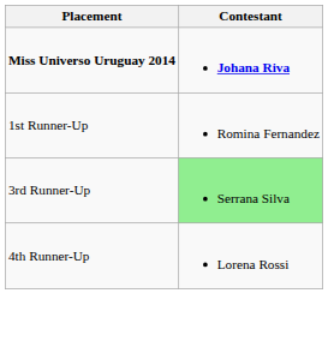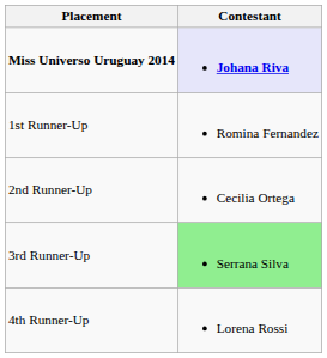Miss Universo Uruguay 2014 | Contestant: no background -> lavender background
+ row: 2nd Runner-Up | Cecilia Ortega
